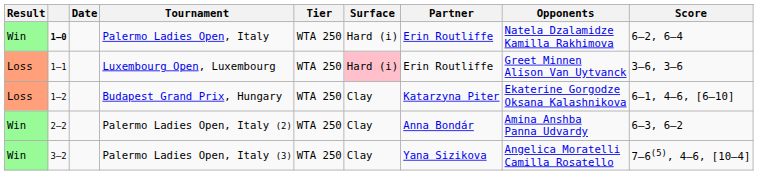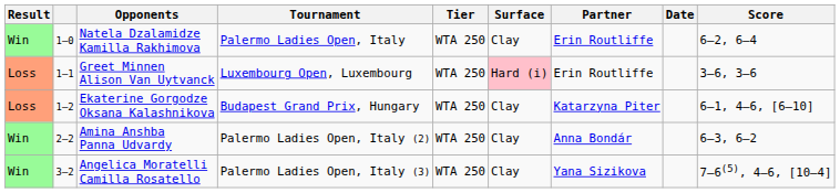columns swapped: Date <-> Opponents
Palermo Ladies Open, Italy | column 2: bold -> normal
Palermo Ladies Open, Italy | Surface: Hard (i) -> Clay
